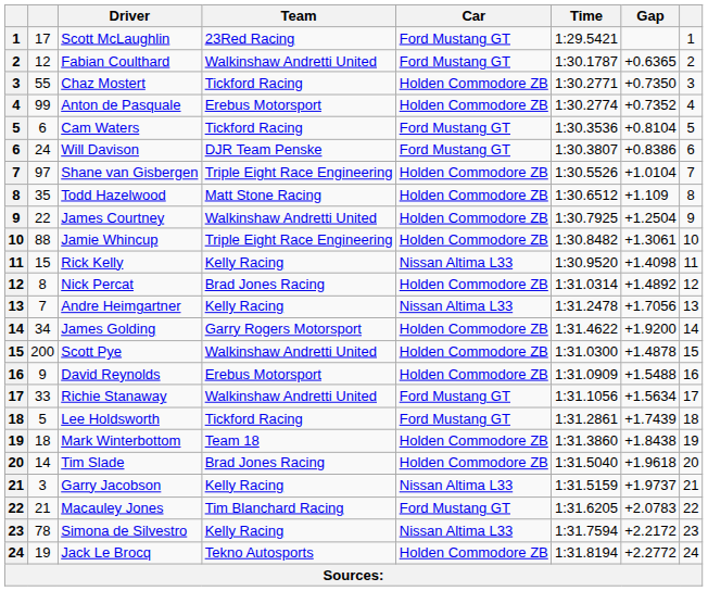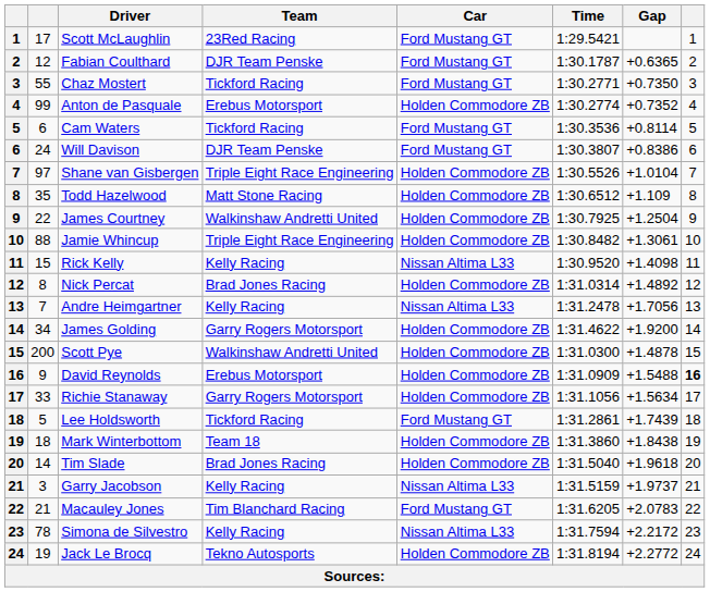Fabian Coulthard | Team: Walkinshaw Andretti United -> DJR Team Penske
Chaz Mostert | Car: Holden Commodore ZB -> Ford Mustang GT
Cam Waters | Gap: +0.8104 -> +0.8114
David Reynolds | column 8: normal -> bold
Richie Stanaway | Team: Walkinshaw Andretti United -> Garry Rogers Motorsport
Richie Stanaway | Car: Ford Mustang GT -> Holden Commodore ZB
